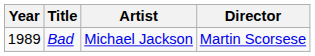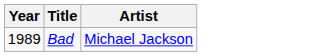- column: Director | Martin Scorsese
